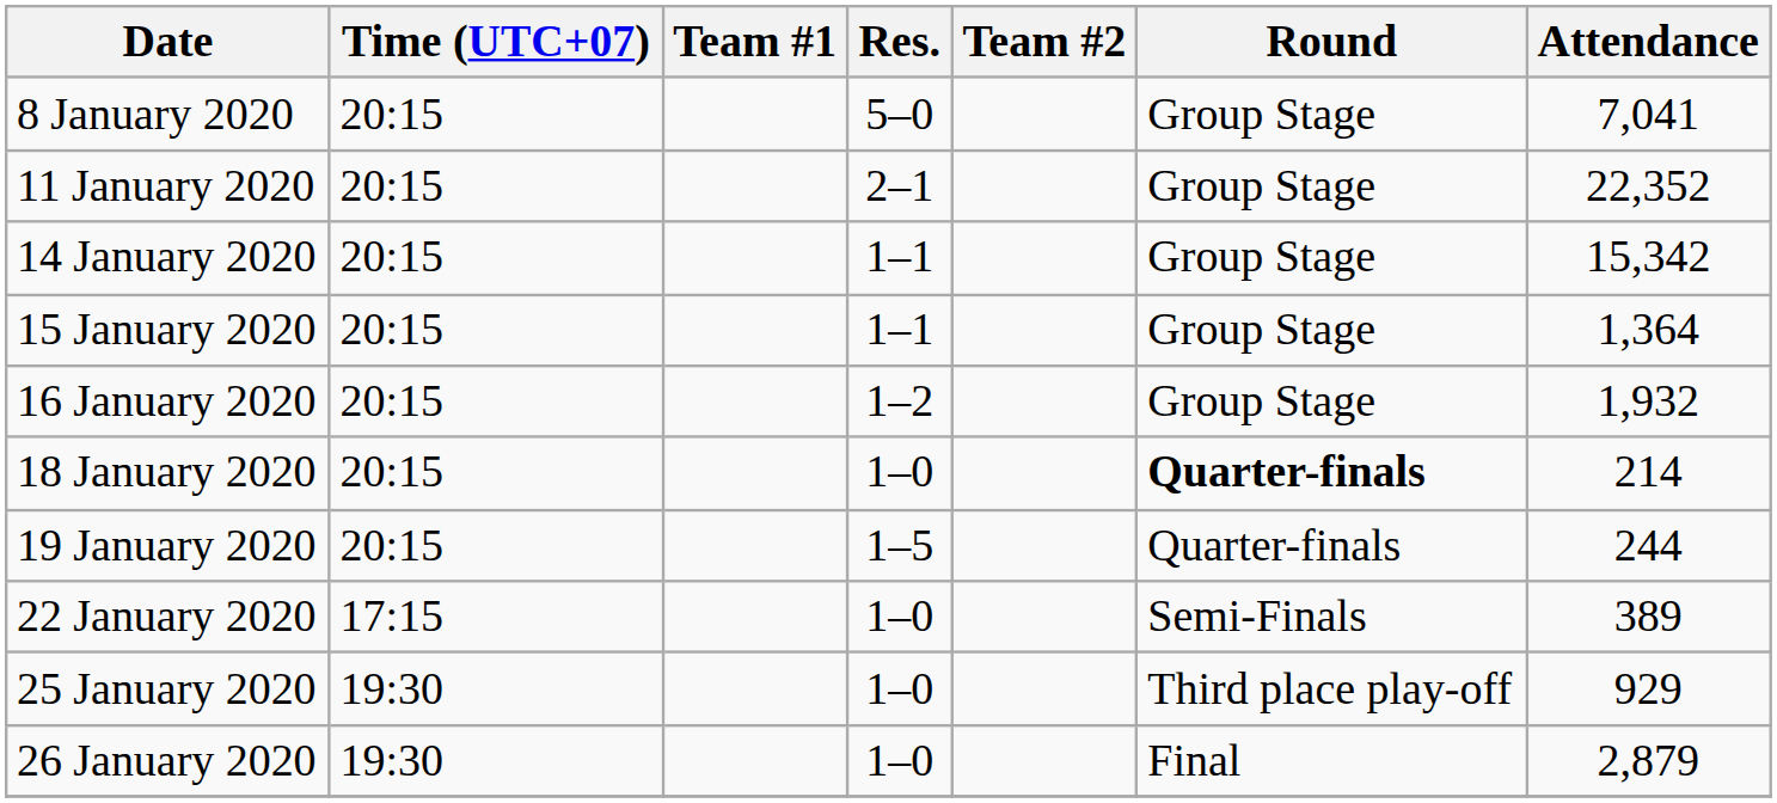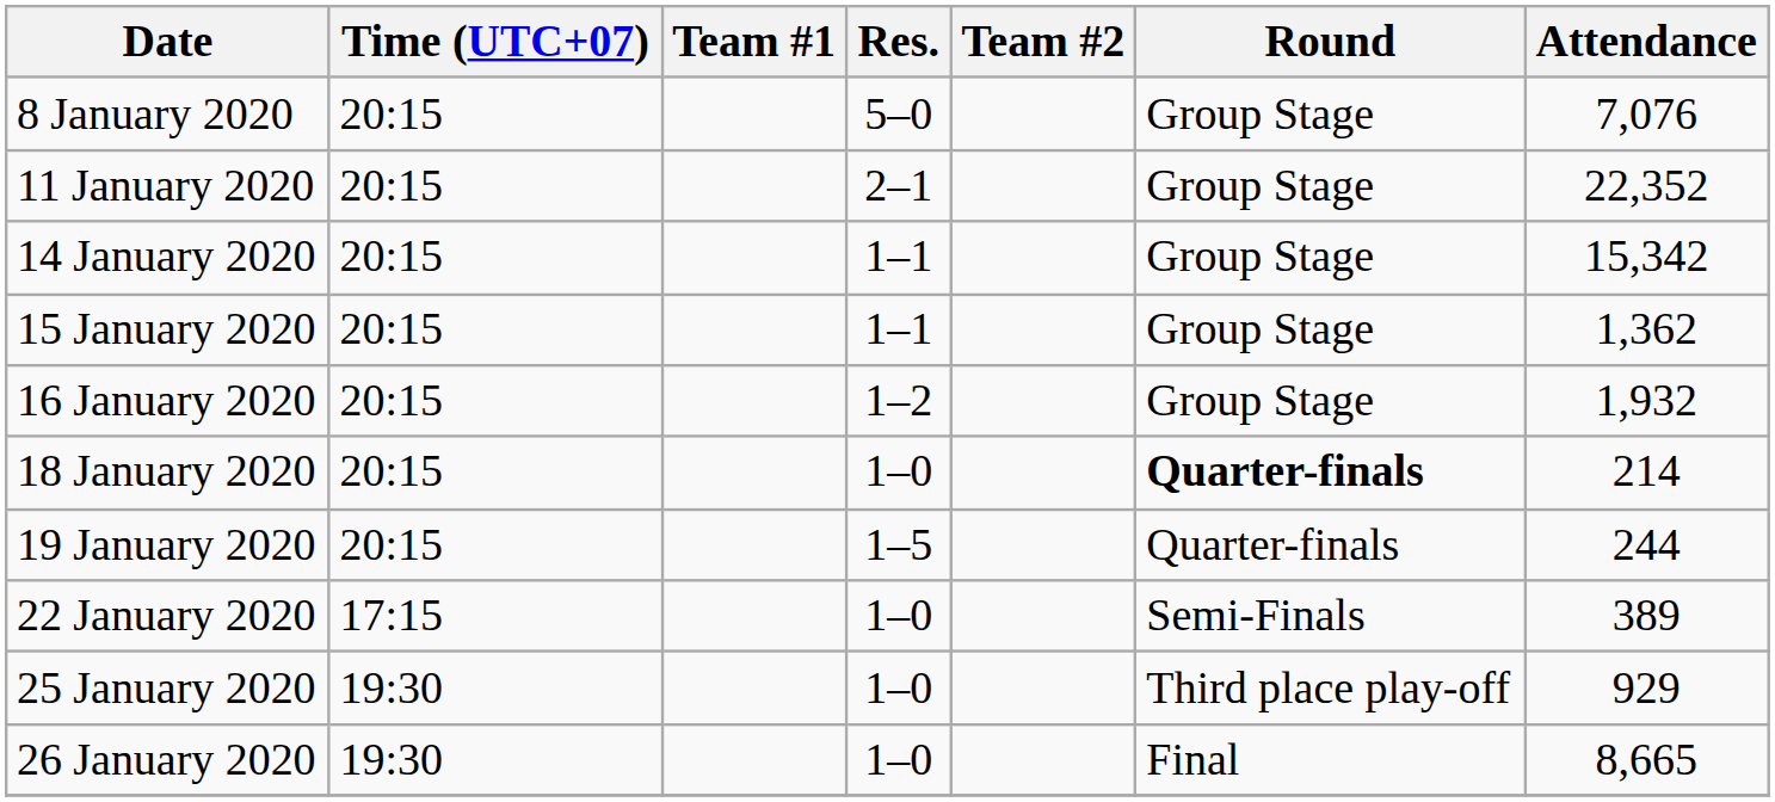8 January 2020 | Attendance: 7,041 -> 7,076
15 January 2020 | Attendance: 1,364 -> 1,362
26 January 2020 | Attendance: 2,879 -> 8,665
